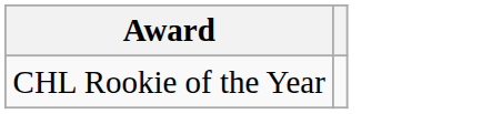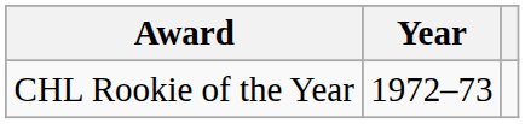+ column: Year | 1972–73
